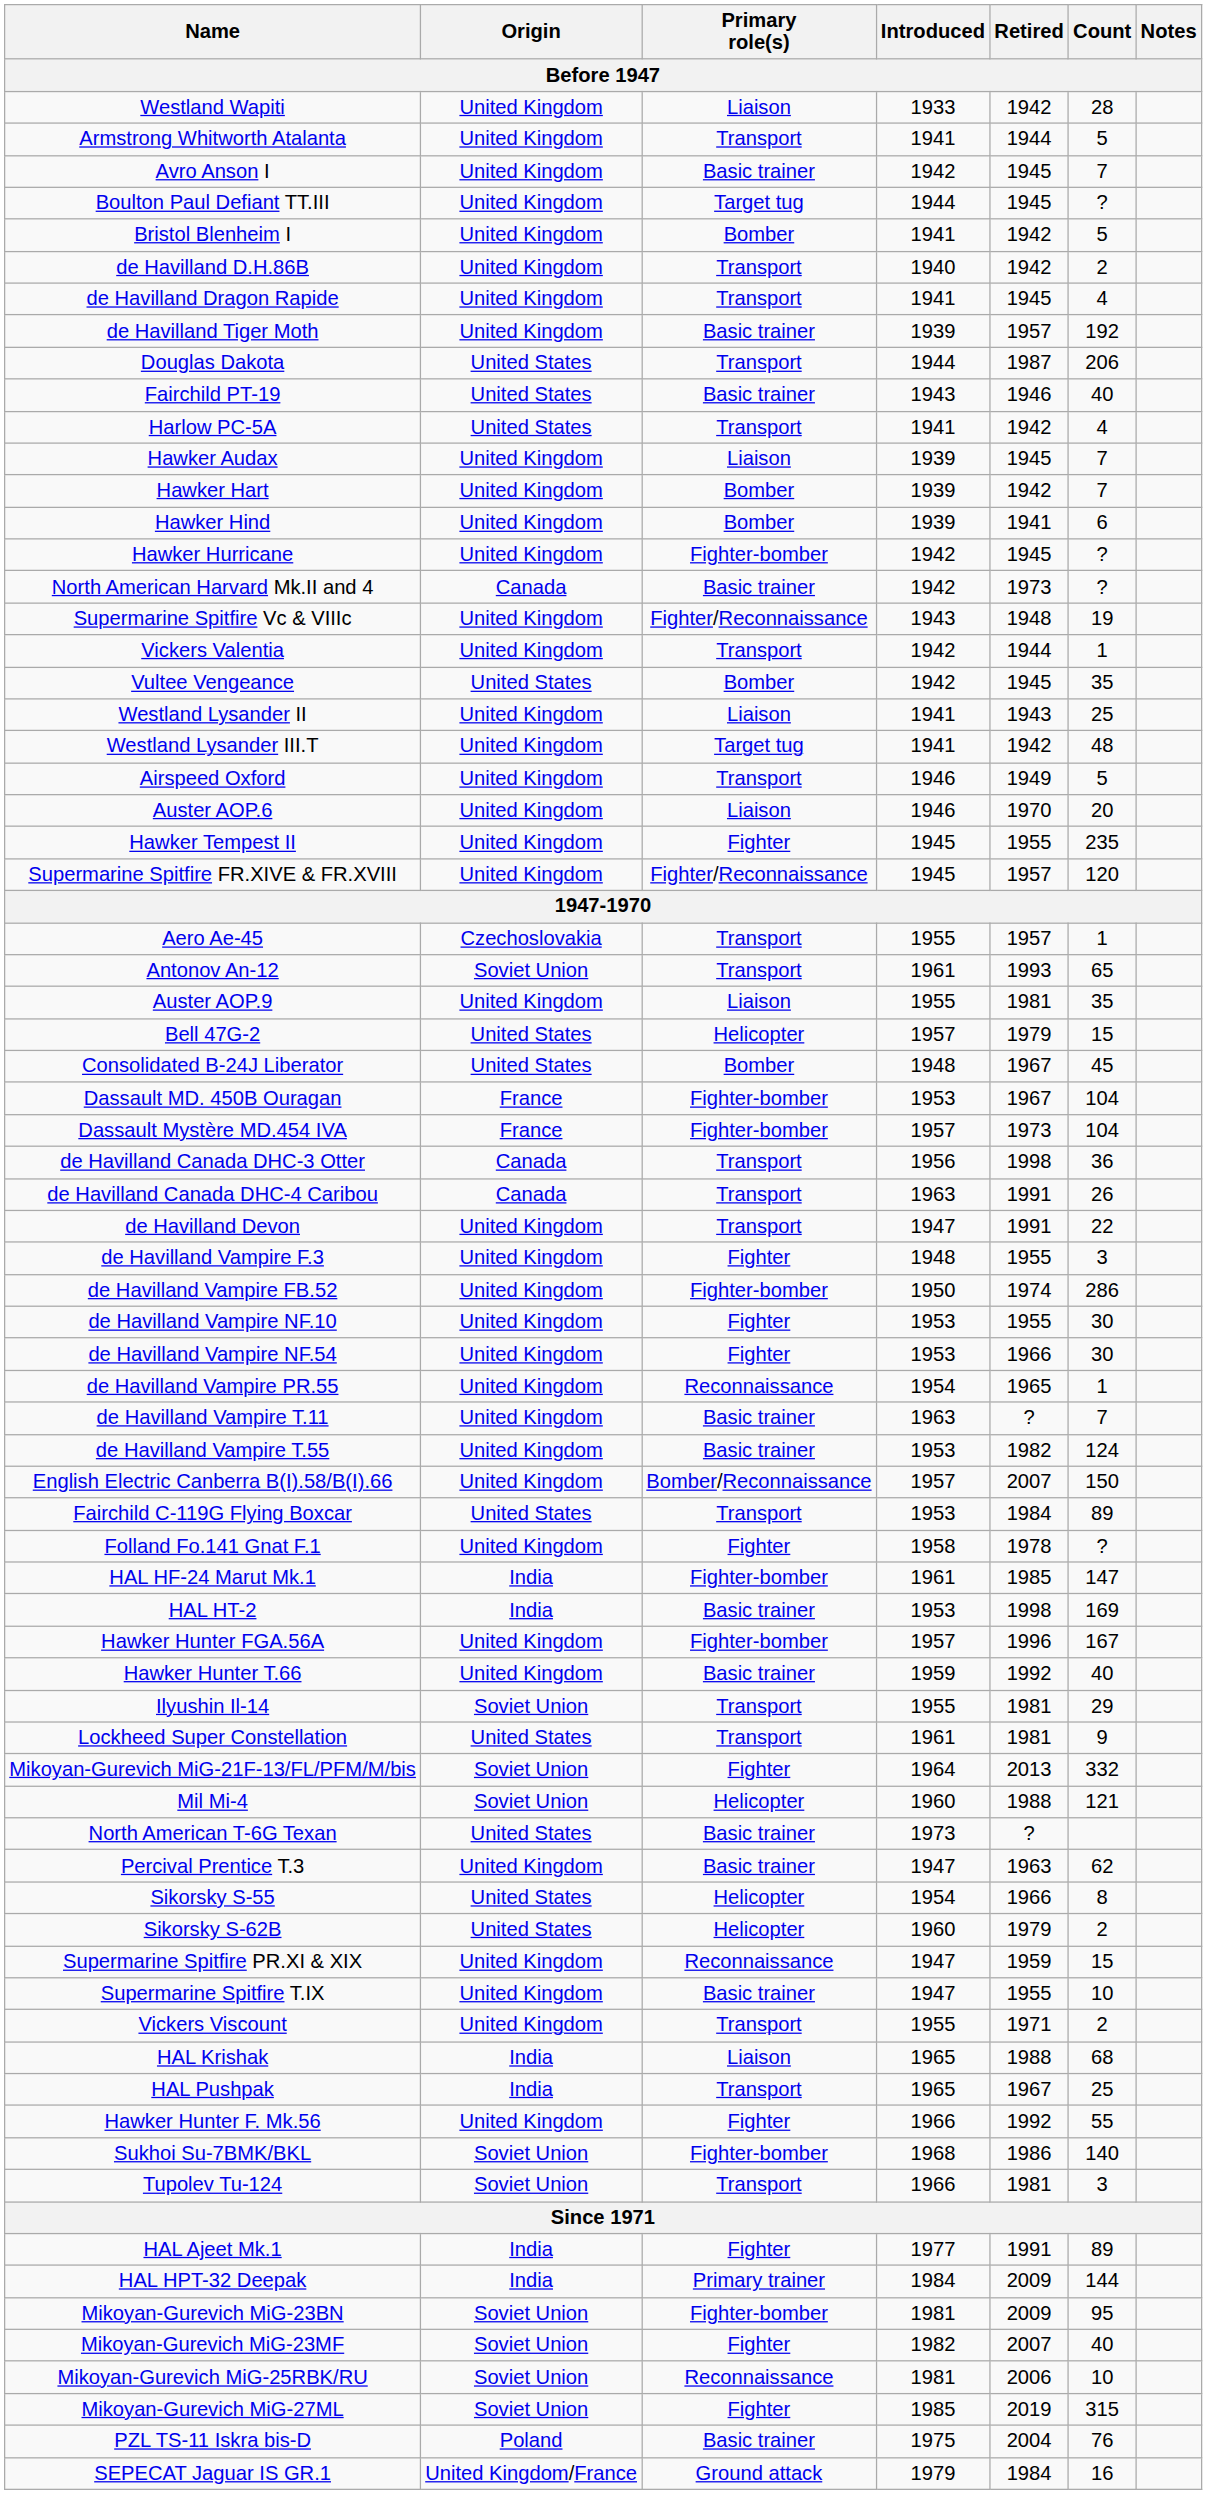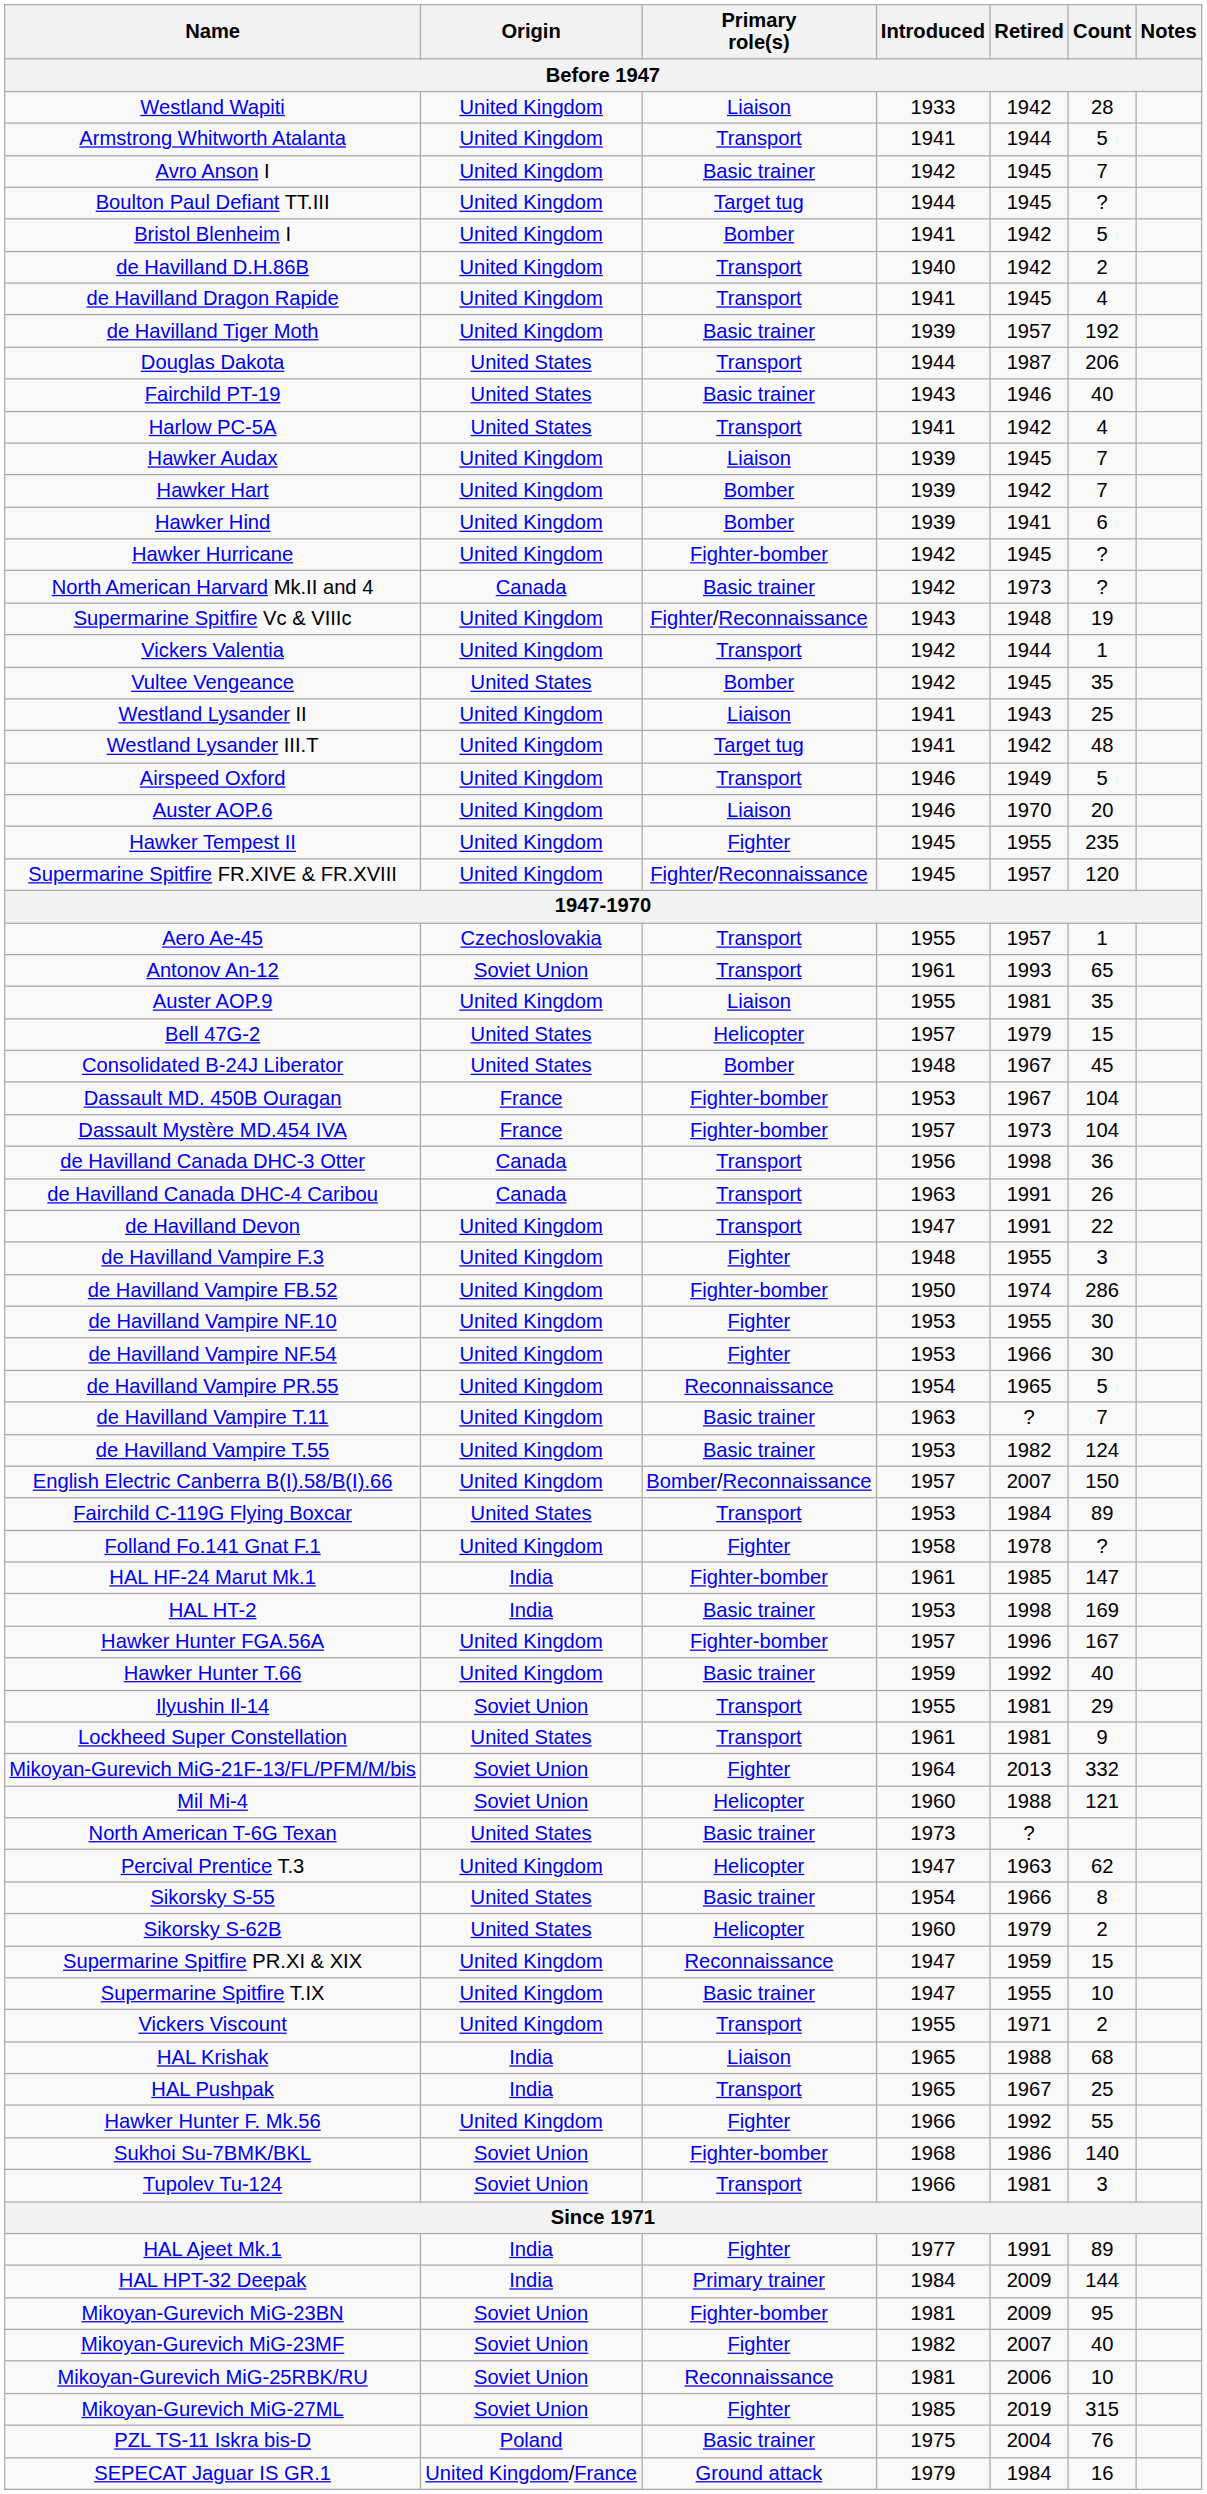de Havilland Vampire PR.55 | Count: 1 -> 5
Percival Prentice T.3 | Primary role(s): Basic trainer -> Helicopter
Sikorsky S-55 | Primary role(s): Helicopter -> Basic trainer
